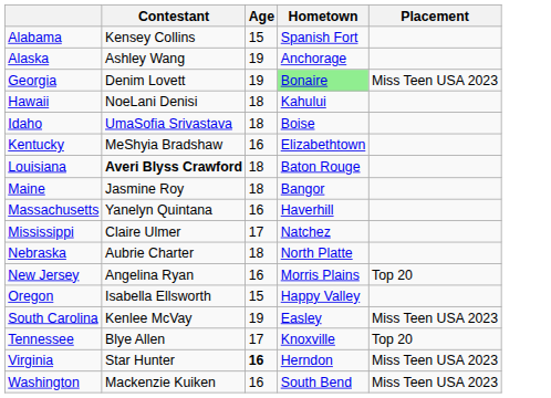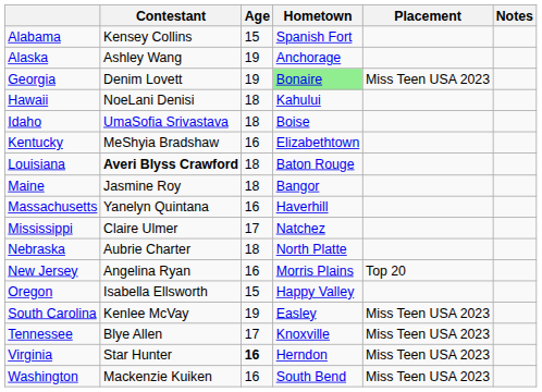+ column: Notes
Tennessee | Placement: Top 20 -> Miss Teen USA 2023
